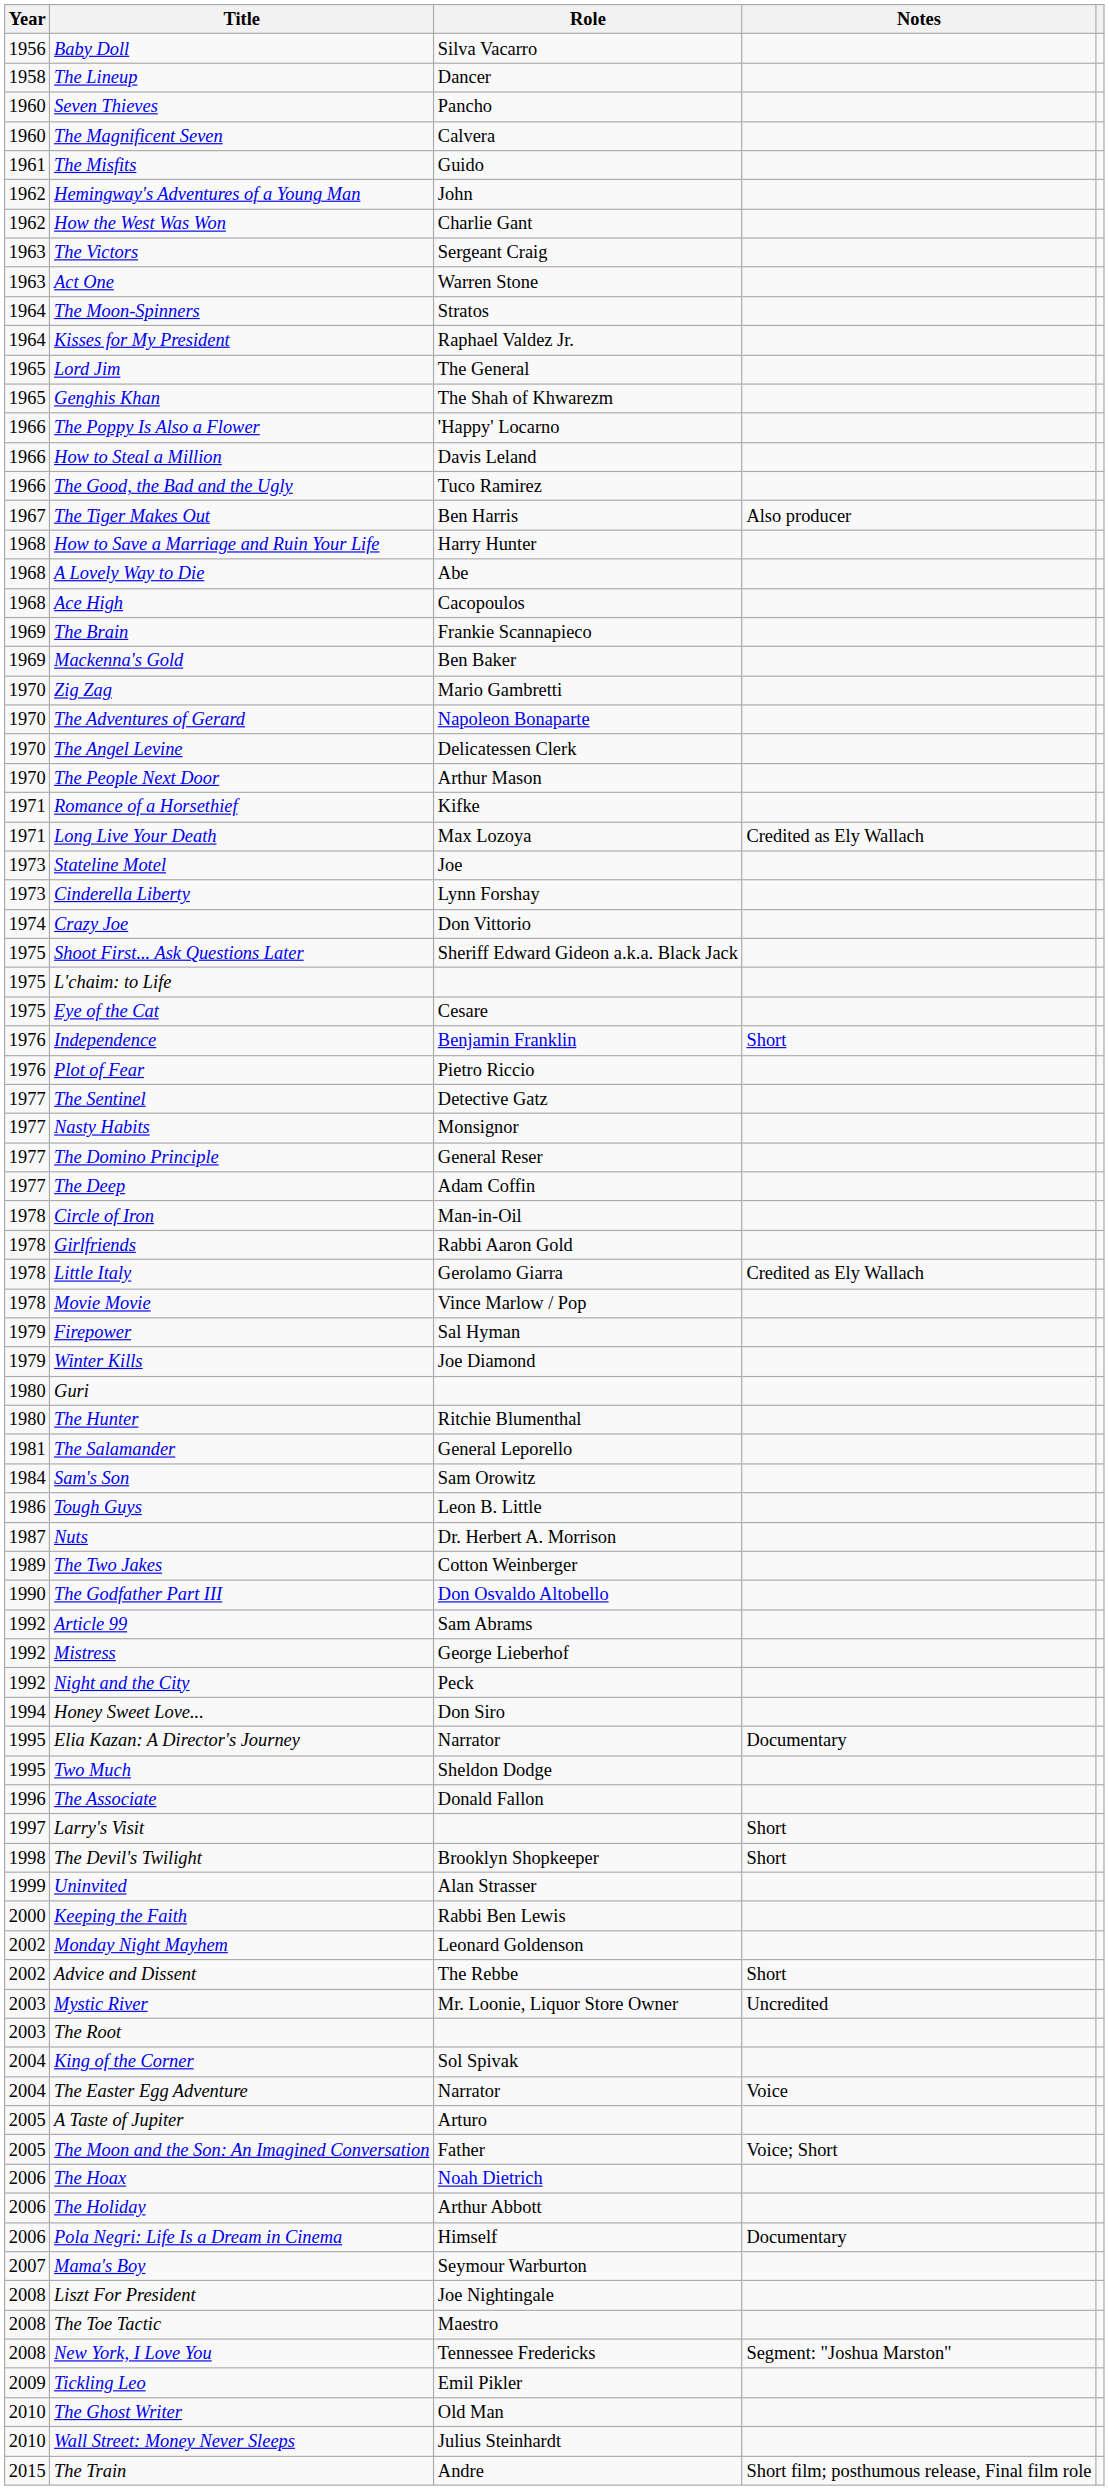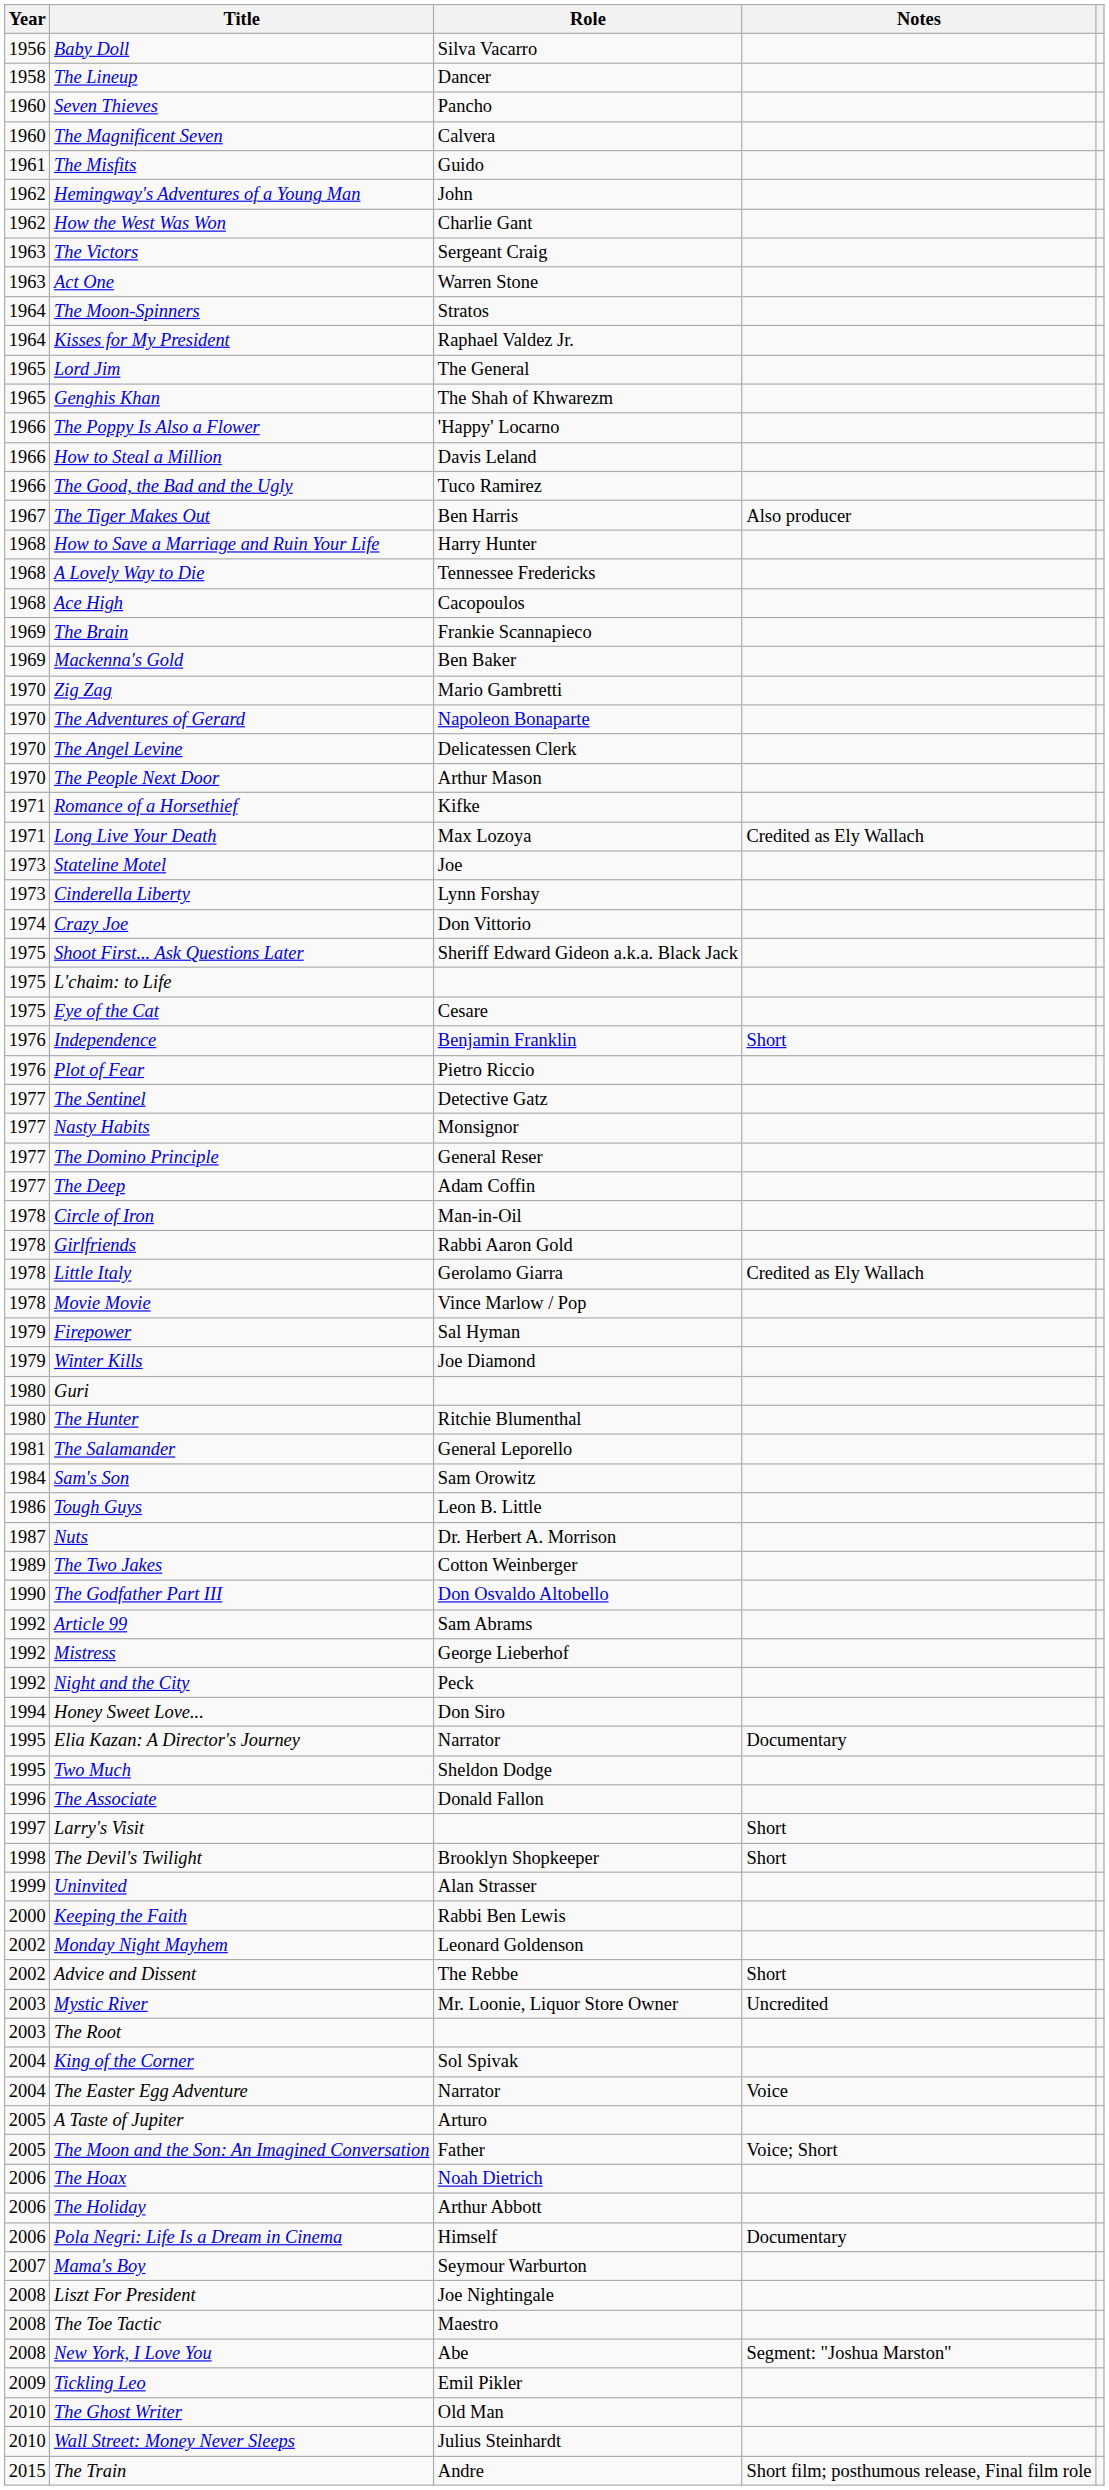A Lovely Way to Die | Role: Abe -> Tennessee Fredericks
New York, I Love You | Role: Tennessee Fredericks -> Abe
